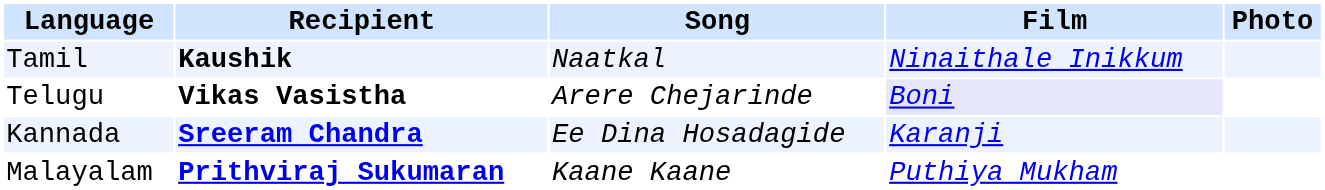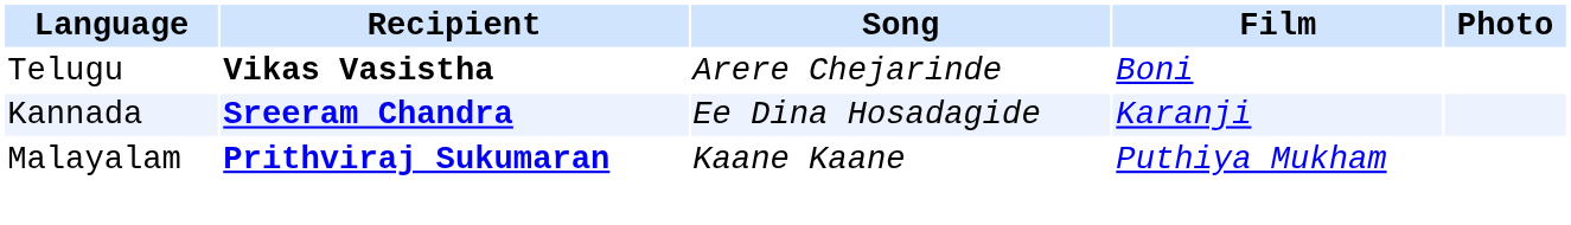- row: Tamil | Kaushik | Naatkal | Ninaithale Inikkum
Telugu | Film: lavender background -> no background
